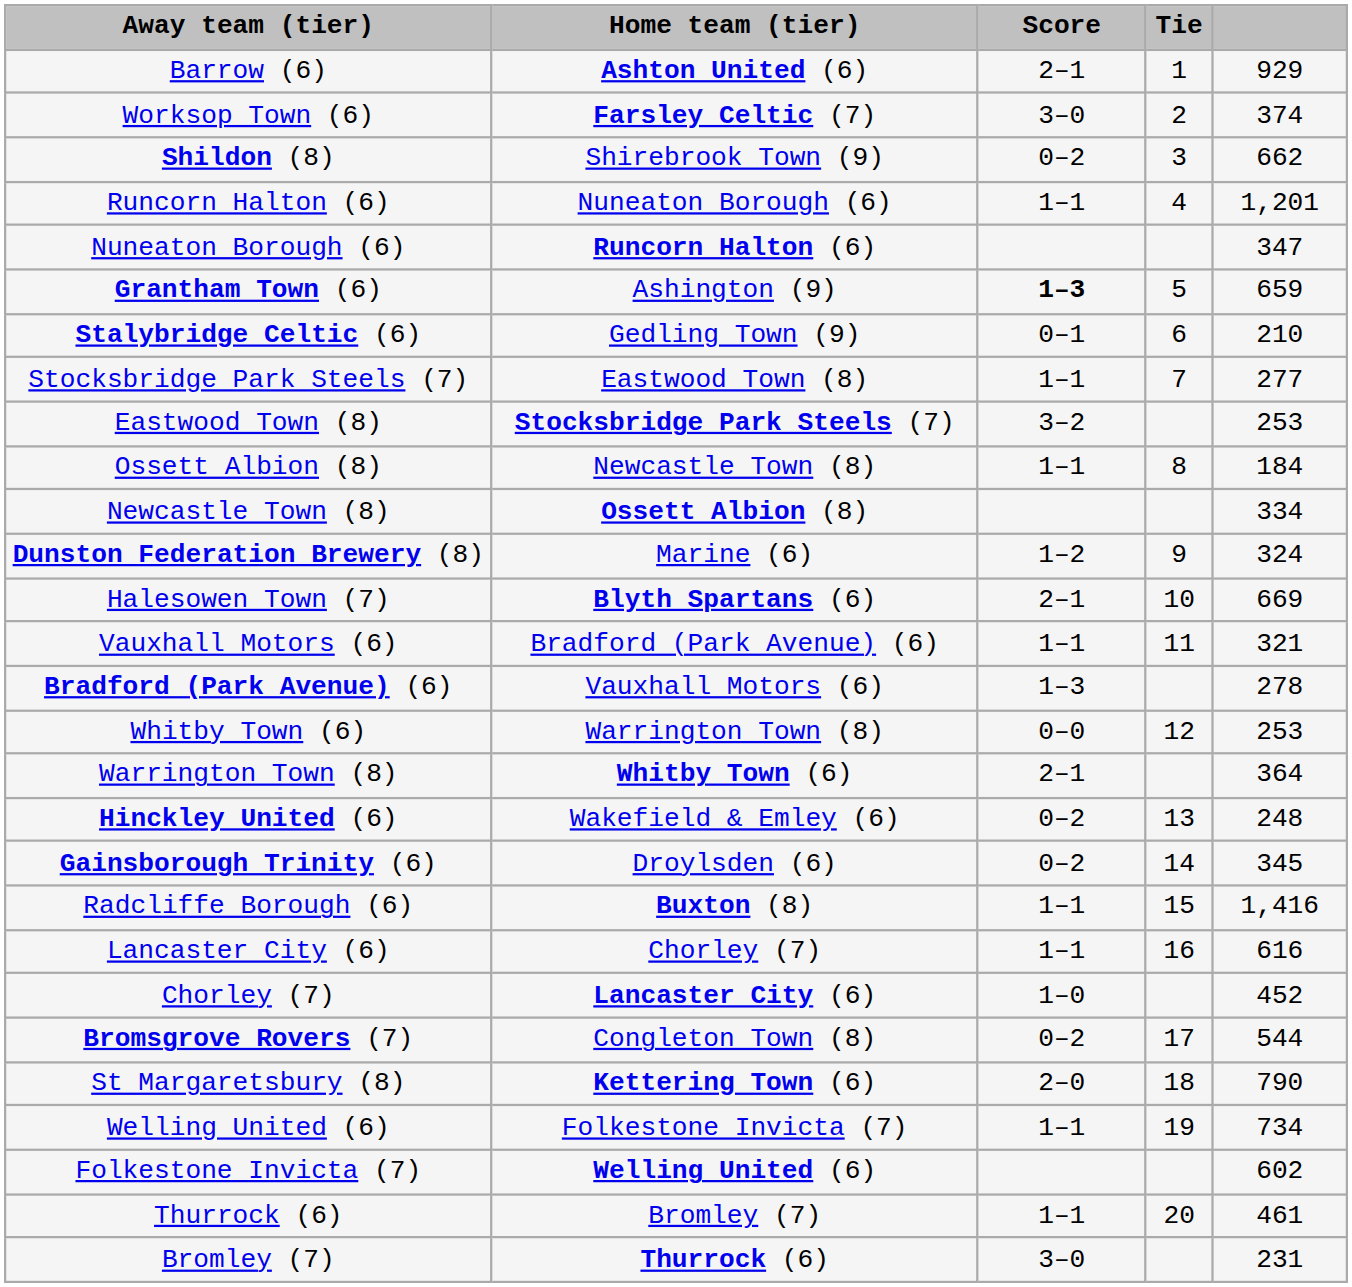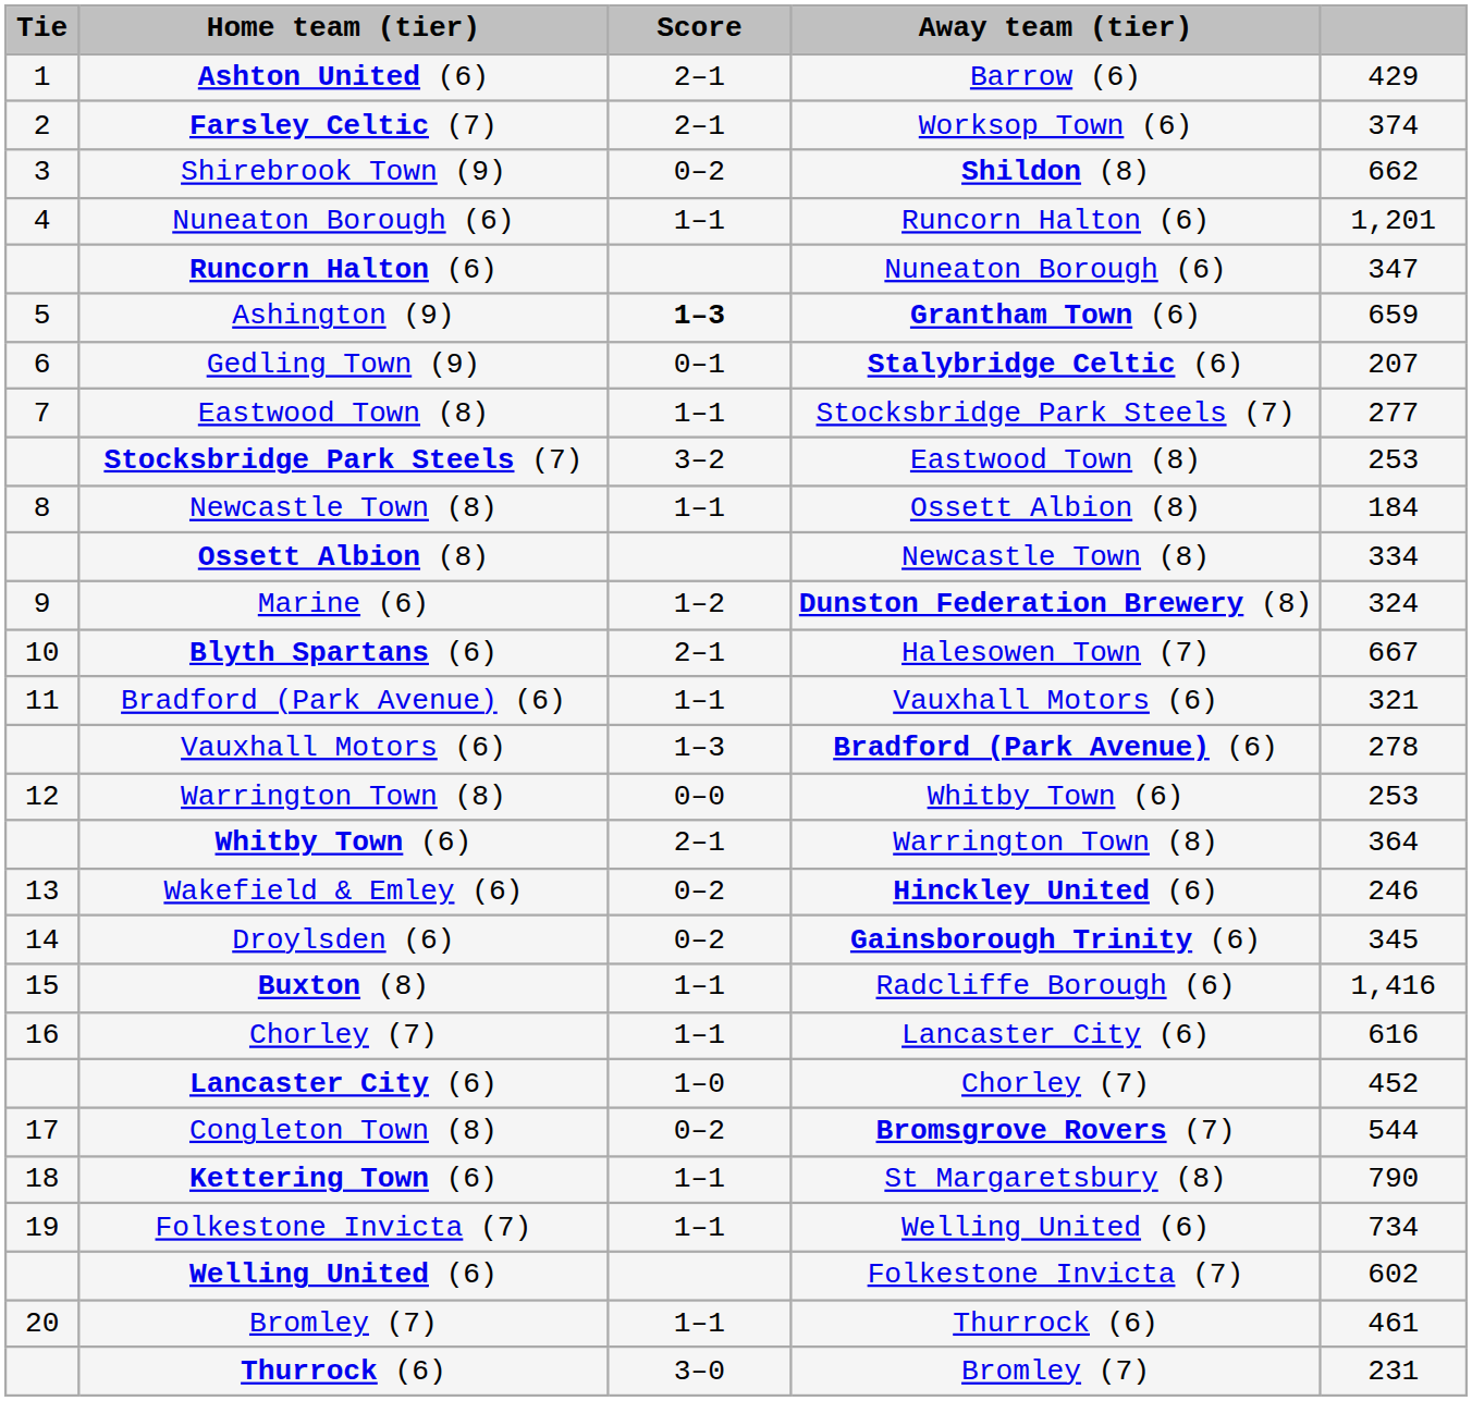columns swapped: Tie <-> Away team (tier)
Ashton United (6) | column 5: 929 -> 429
Farsley Celtic (7) | Score: 3–0 -> 2–1
Gedling Town (9) | column 5: 210 -> 207
Blyth Spartans (6) | column 5: 669 -> 667
Wakefield & Emley (6) | column 5: 248 -> 246
Kettering Town (6) | Score: 2–0 -> 1–1
